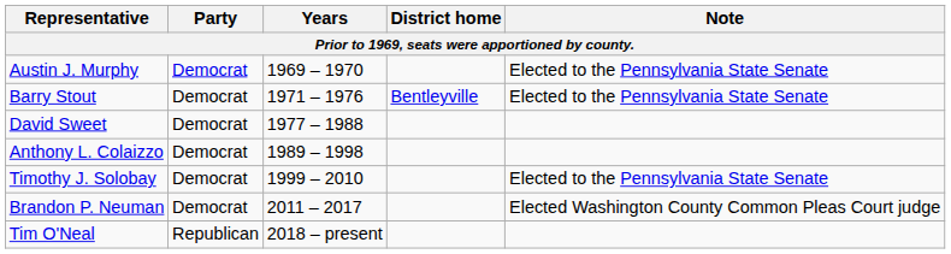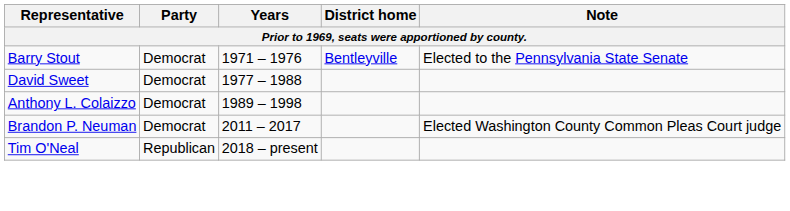- row: Austin J. Murphy | Democrat | 1969 – 1970 | Elected to the Pennsylvania State Senate
- row: Timothy J. Solobay | Democrat | 1999 – 2010 | Elected to the Pennsylvania State Senate
